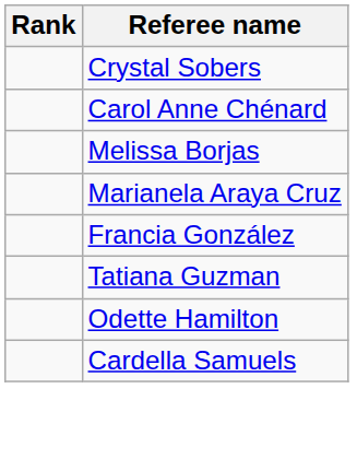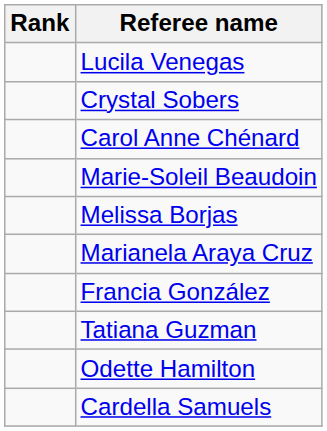+ row: Lucila Venegas
+ row: Marie-Soleil Beaudoin
